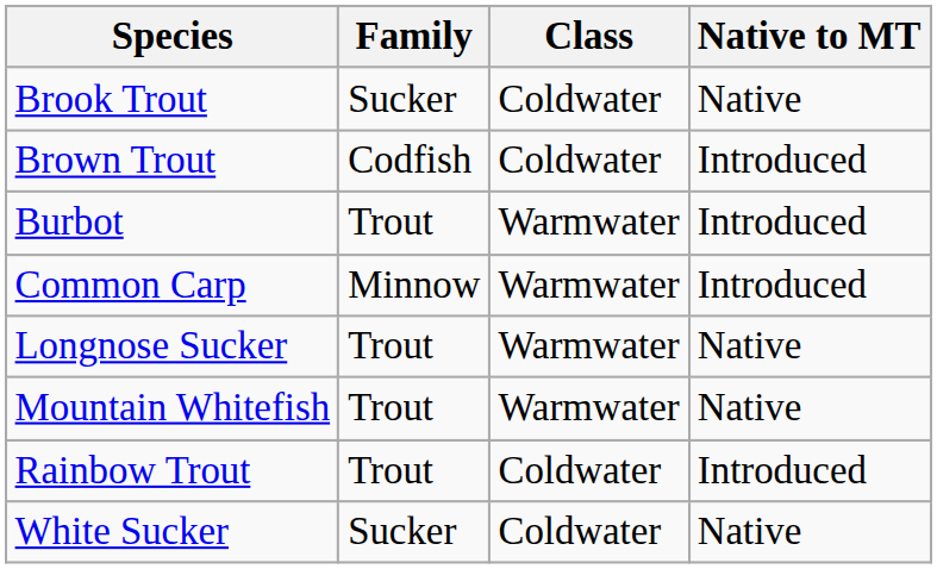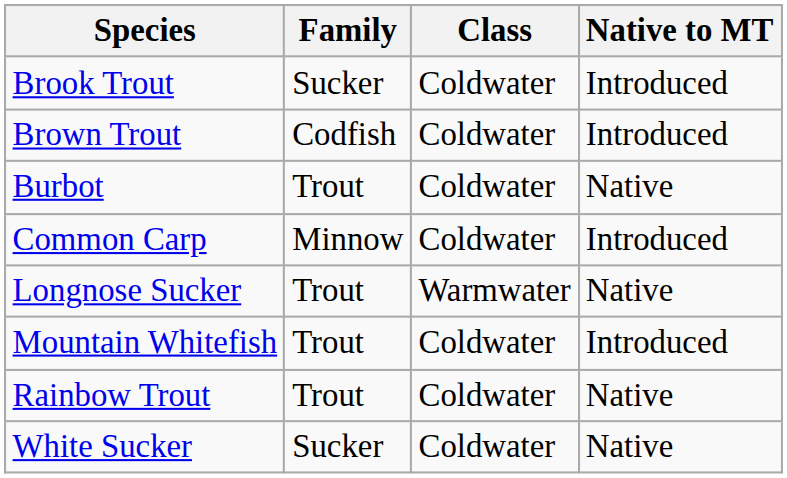Brook Trout | Native to MT: Native -> Introduced
Burbot | Class: Warmwater -> Coldwater
Burbot | Native to MT: Introduced -> Native
Common Carp | Class: Warmwater -> Coldwater
Mountain Whitefish | Class: Warmwater -> Coldwater
Mountain Whitefish | Native to MT: Native -> Introduced
Rainbow Trout | Native to MT: Introduced -> Native
